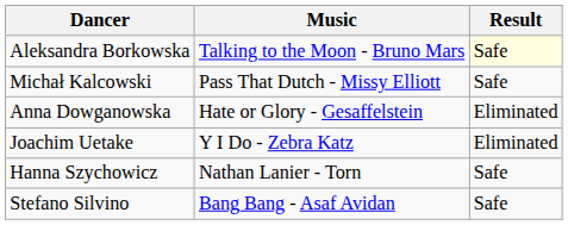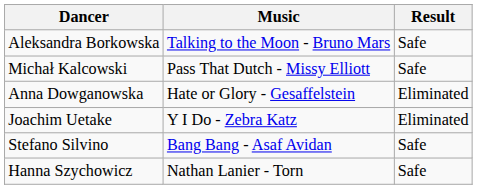Aleksandra Borkowska | Result: lightyellow background -> no background
rows swapped: Hanna Szychowicz <-> Stefano Silvino
